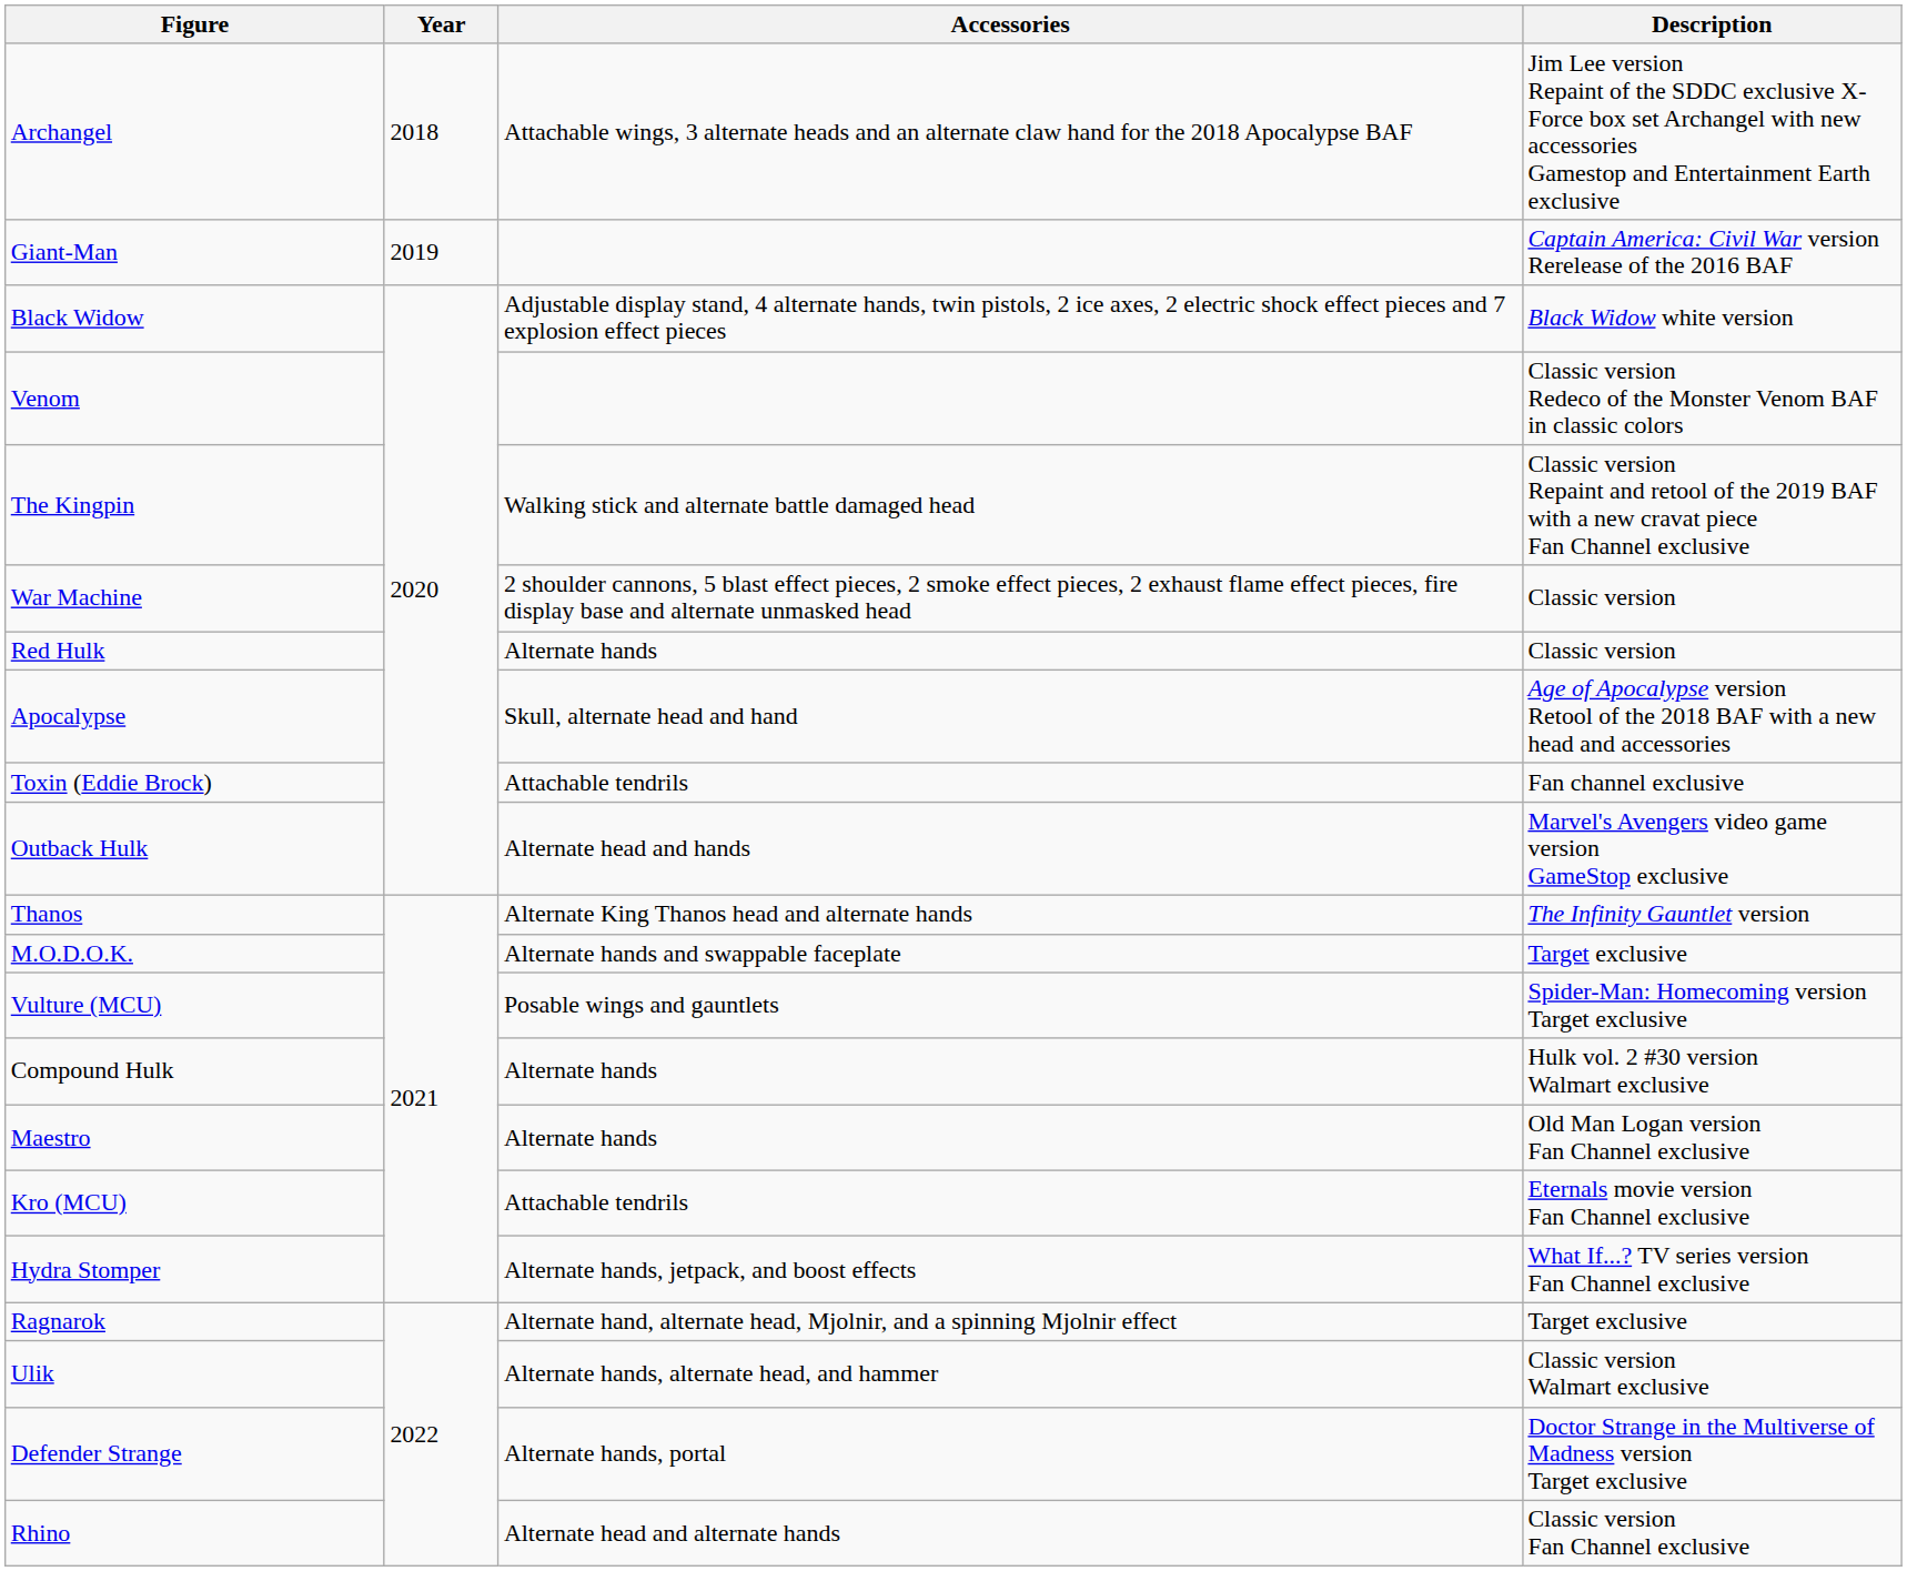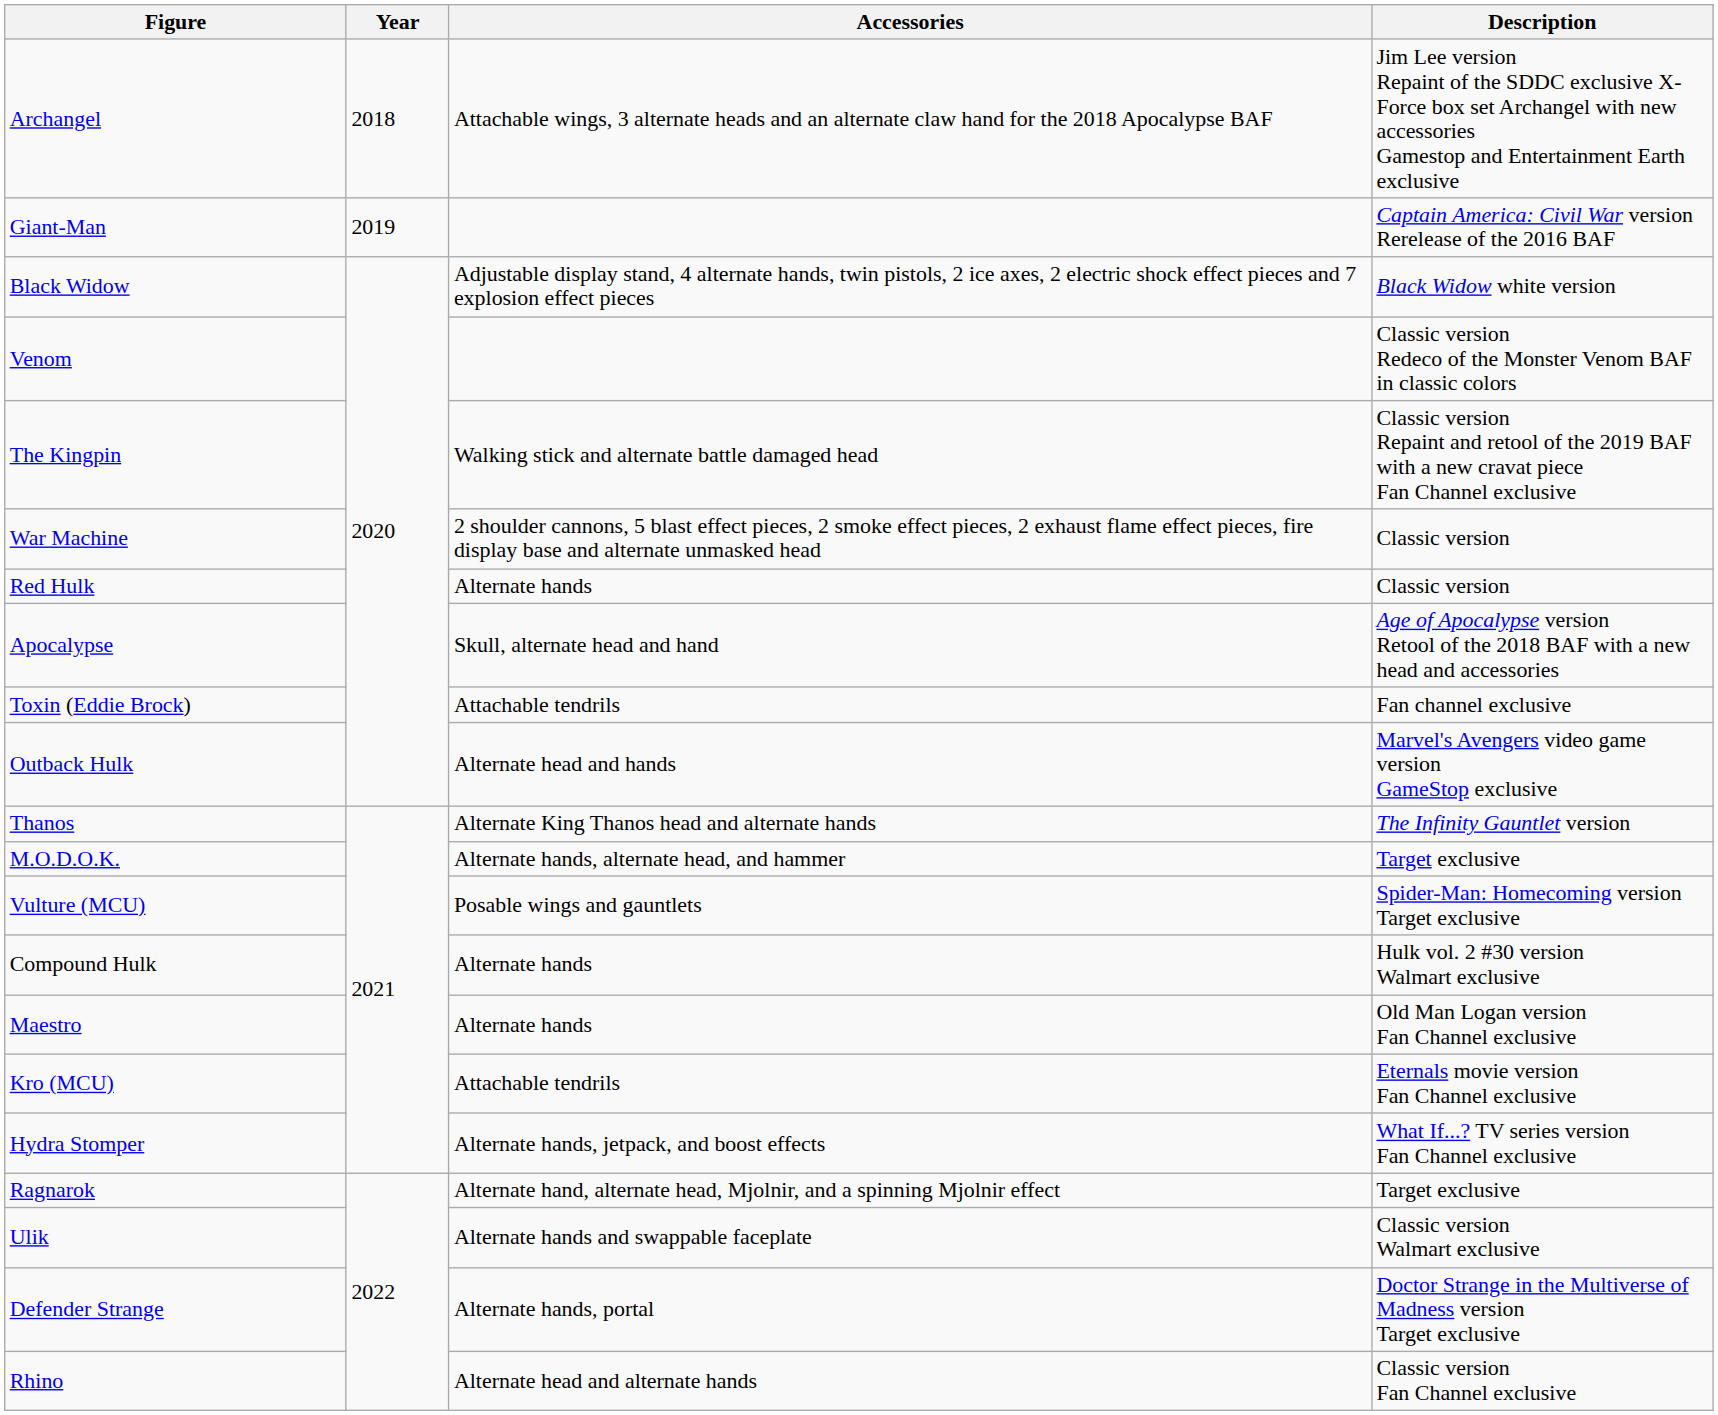M.O.D.O.K. | Accessories: Alternate hands and swappable faceplate -> Alternate hands, alternate head, and hammer
Ulik | Accessories: Alternate hands, alternate head, and hammer -> Alternate hands and swappable faceplate
